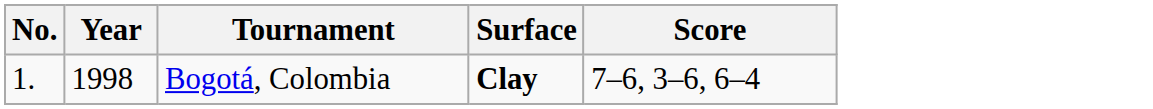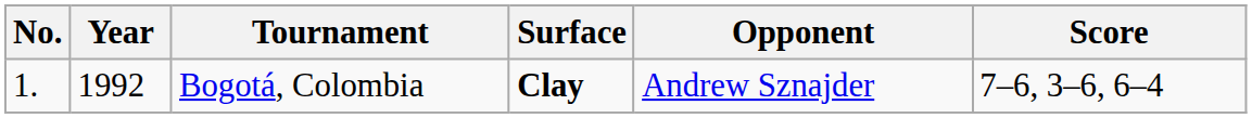+ column: Opponent | Andrew Sznajder
Bogotá, Colombia | Year: 1998 -> 1992
